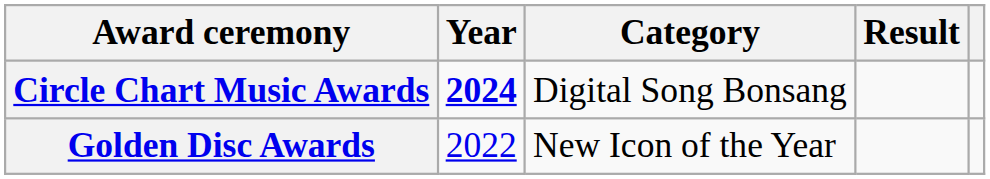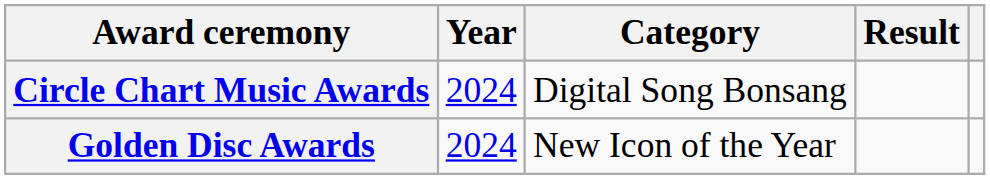Circle Chart Music Awards | Year: bold -> normal
Golden Disc Awards | Year: 2022 -> 2024
